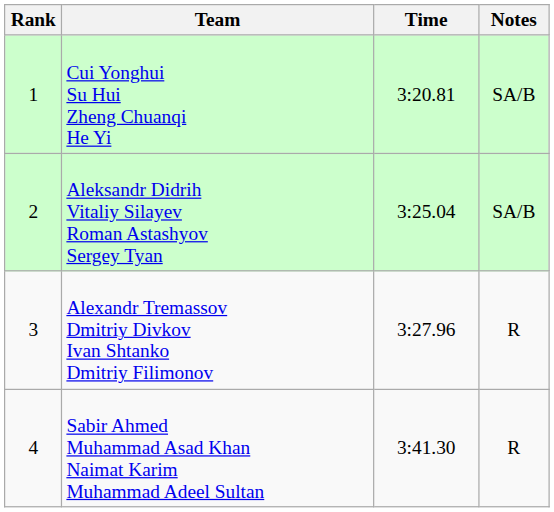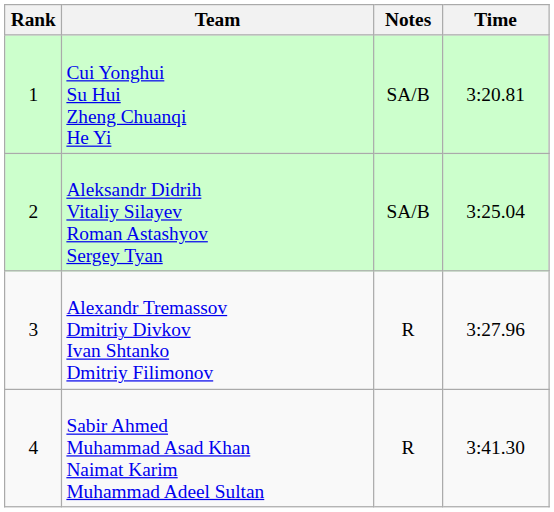columns swapped: Time <-> Notes
